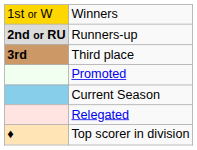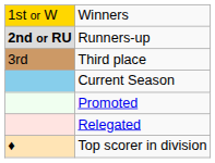Third place | column 1: bold -> normal
rows swapped: Current Season <-> Promoted
